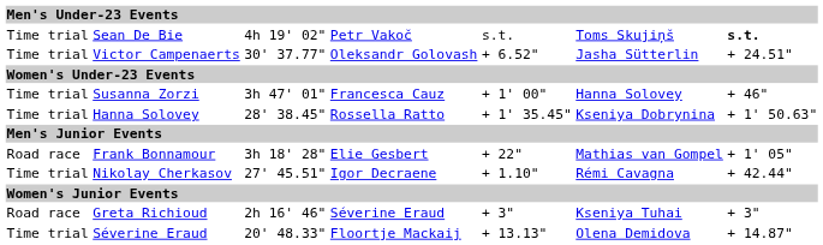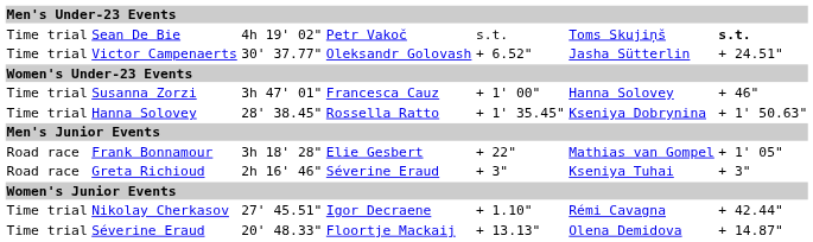rows swapped: Nikolay Cherkasov <-> Greta Richioud
